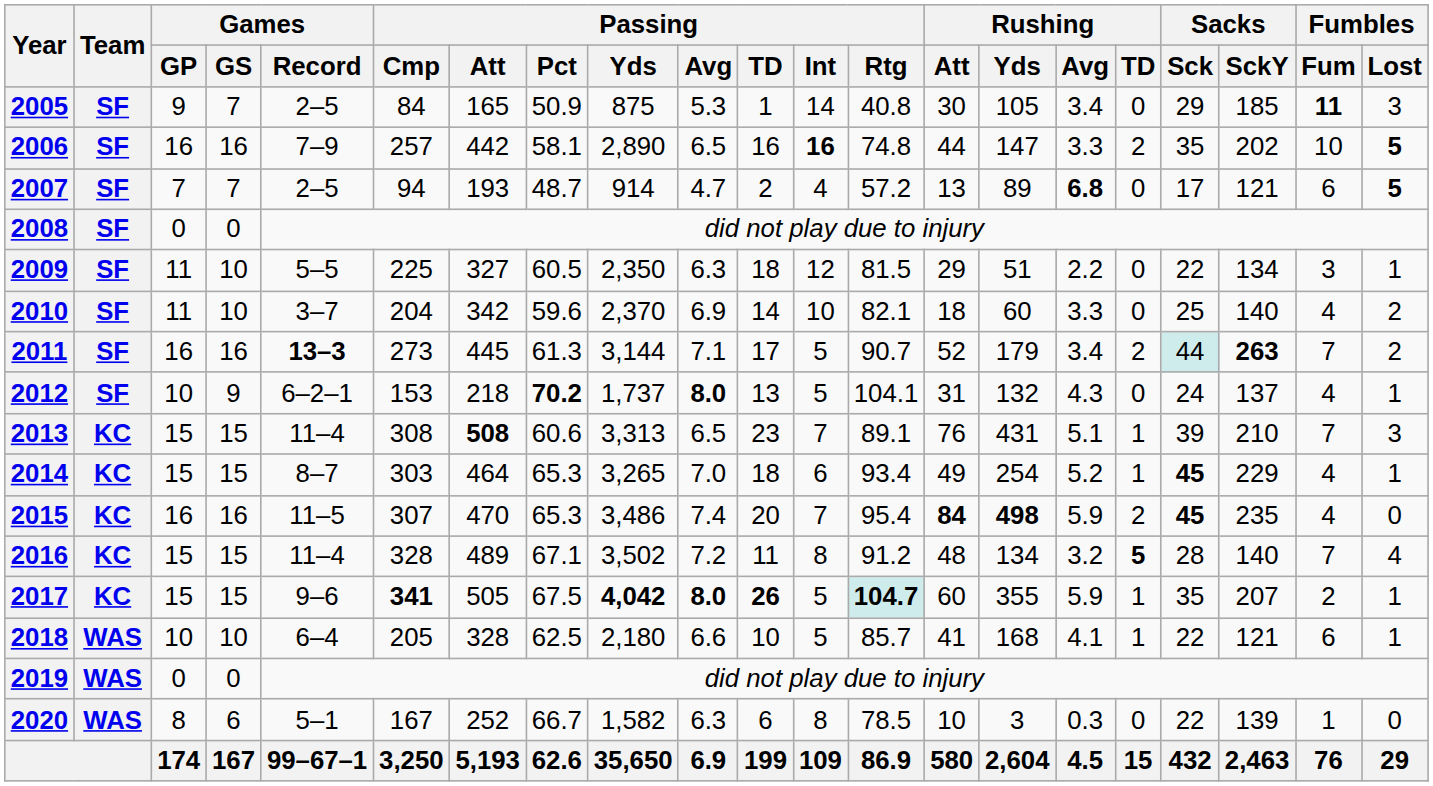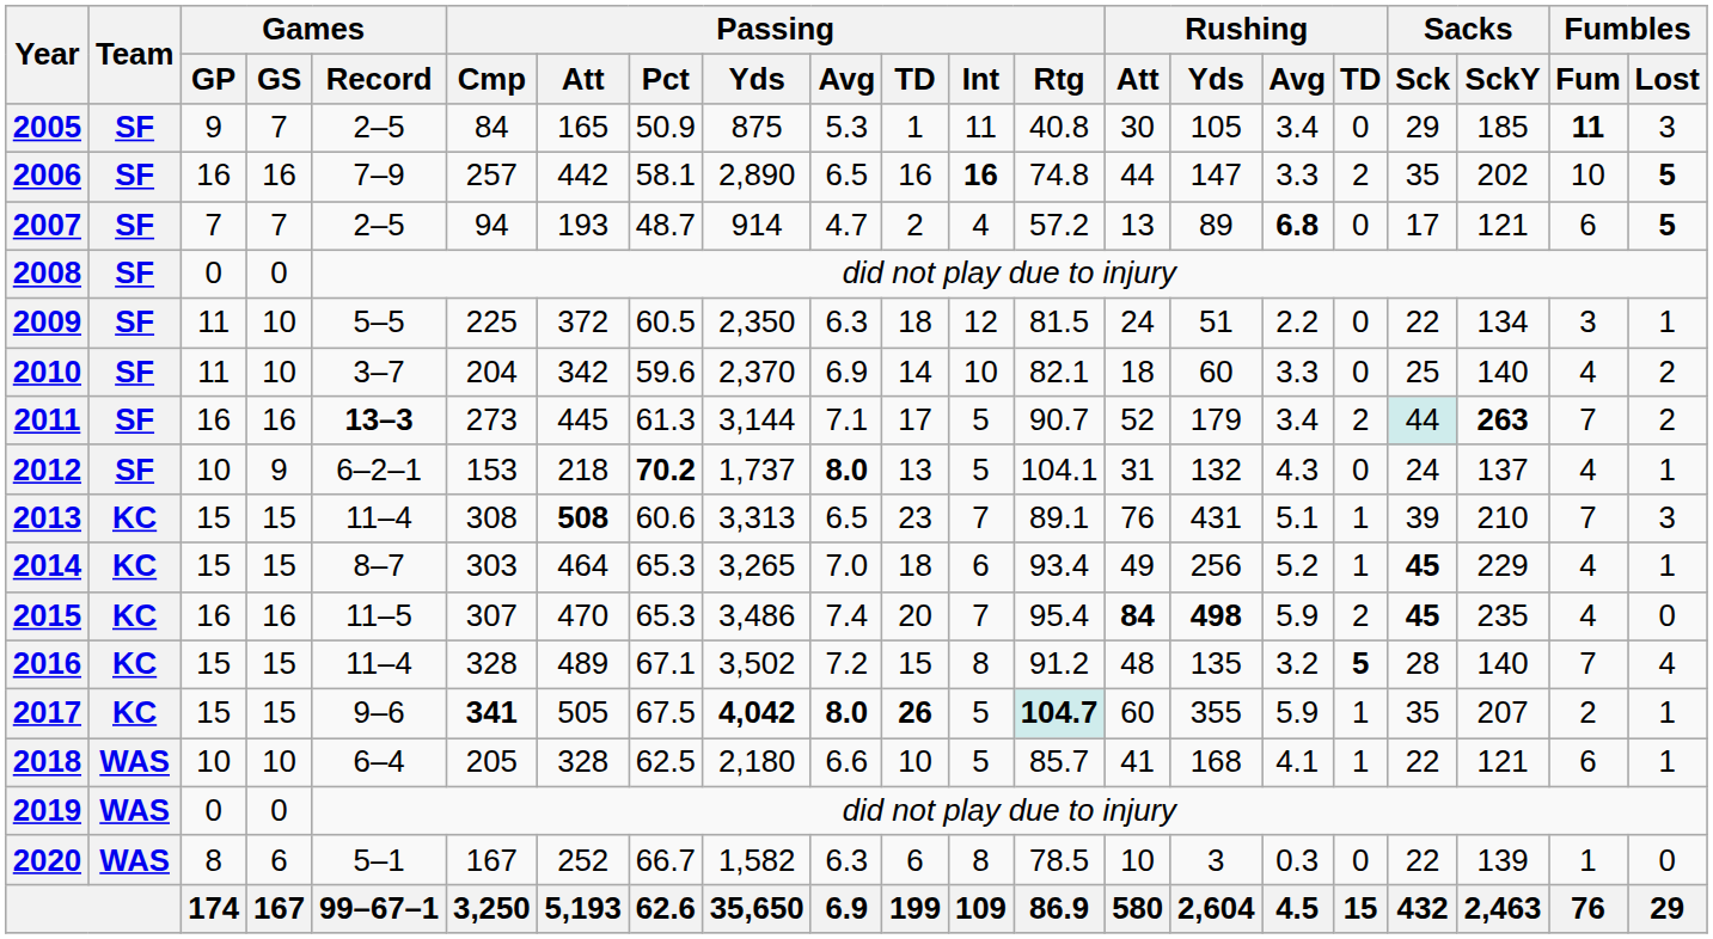2005 | Passing / Int: 14 -> 11
2009 | Passing / Att: 327 -> 372
2009 | Rushing / Att: 29 -> 24
2014 | Rushing / Yds: 254 -> 256
2016 | Passing / TD: 11 -> 15
2016 | Rushing / Yds: 134 -> 135
